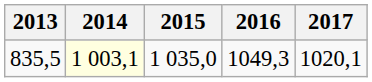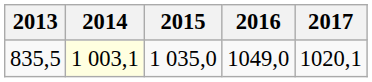835,5 | 2016: 1049,3 -> 1049,0
